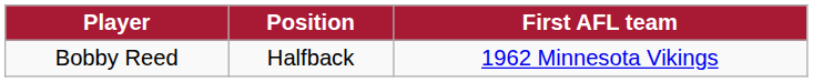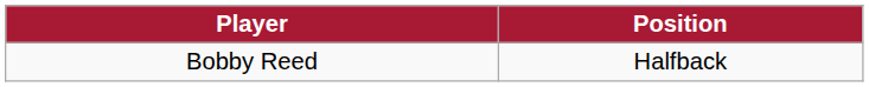- column: First AFL team | 1962 Minnesota Vikings
